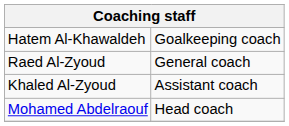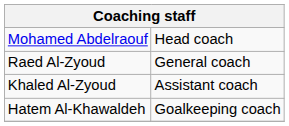rows swapped: Mohamed Abdelraouf <-> Hatem Al-Khawaldeh
